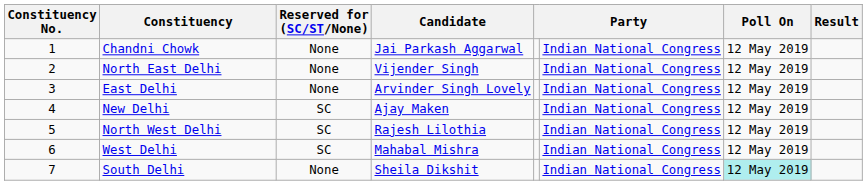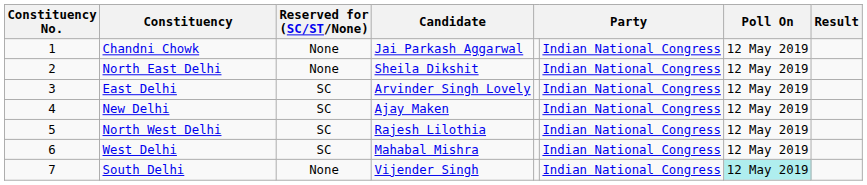North East Delhi | Candidate: Vijender Singh -> Sheila Dikshit
East Delhi | Reserved for (SC/ST/None): None -> SC
South Delhi | Candidate: Sheila Dikshit -> Vijender Singh
